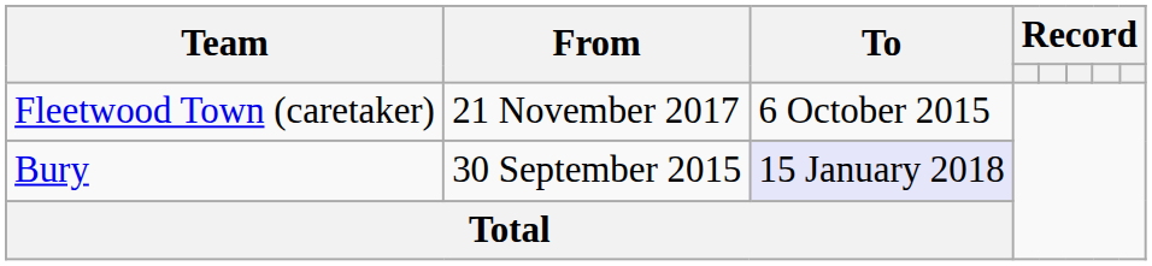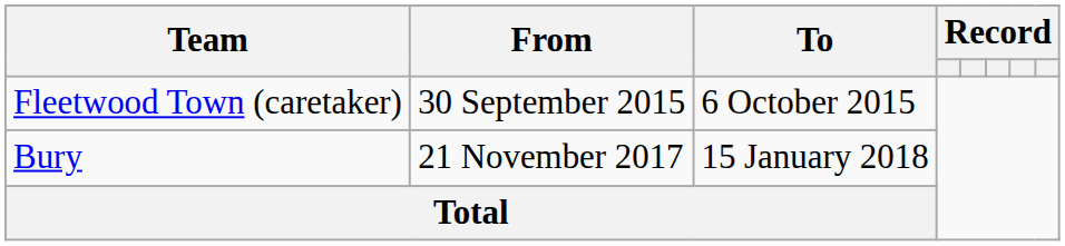Fleetwood Town (caretaker) | From: 21 November 2017 -> 30 September 2015
Bury | From: 30 September 2015 -> 21 November 2017
Bury | To: lavender background -> no background
